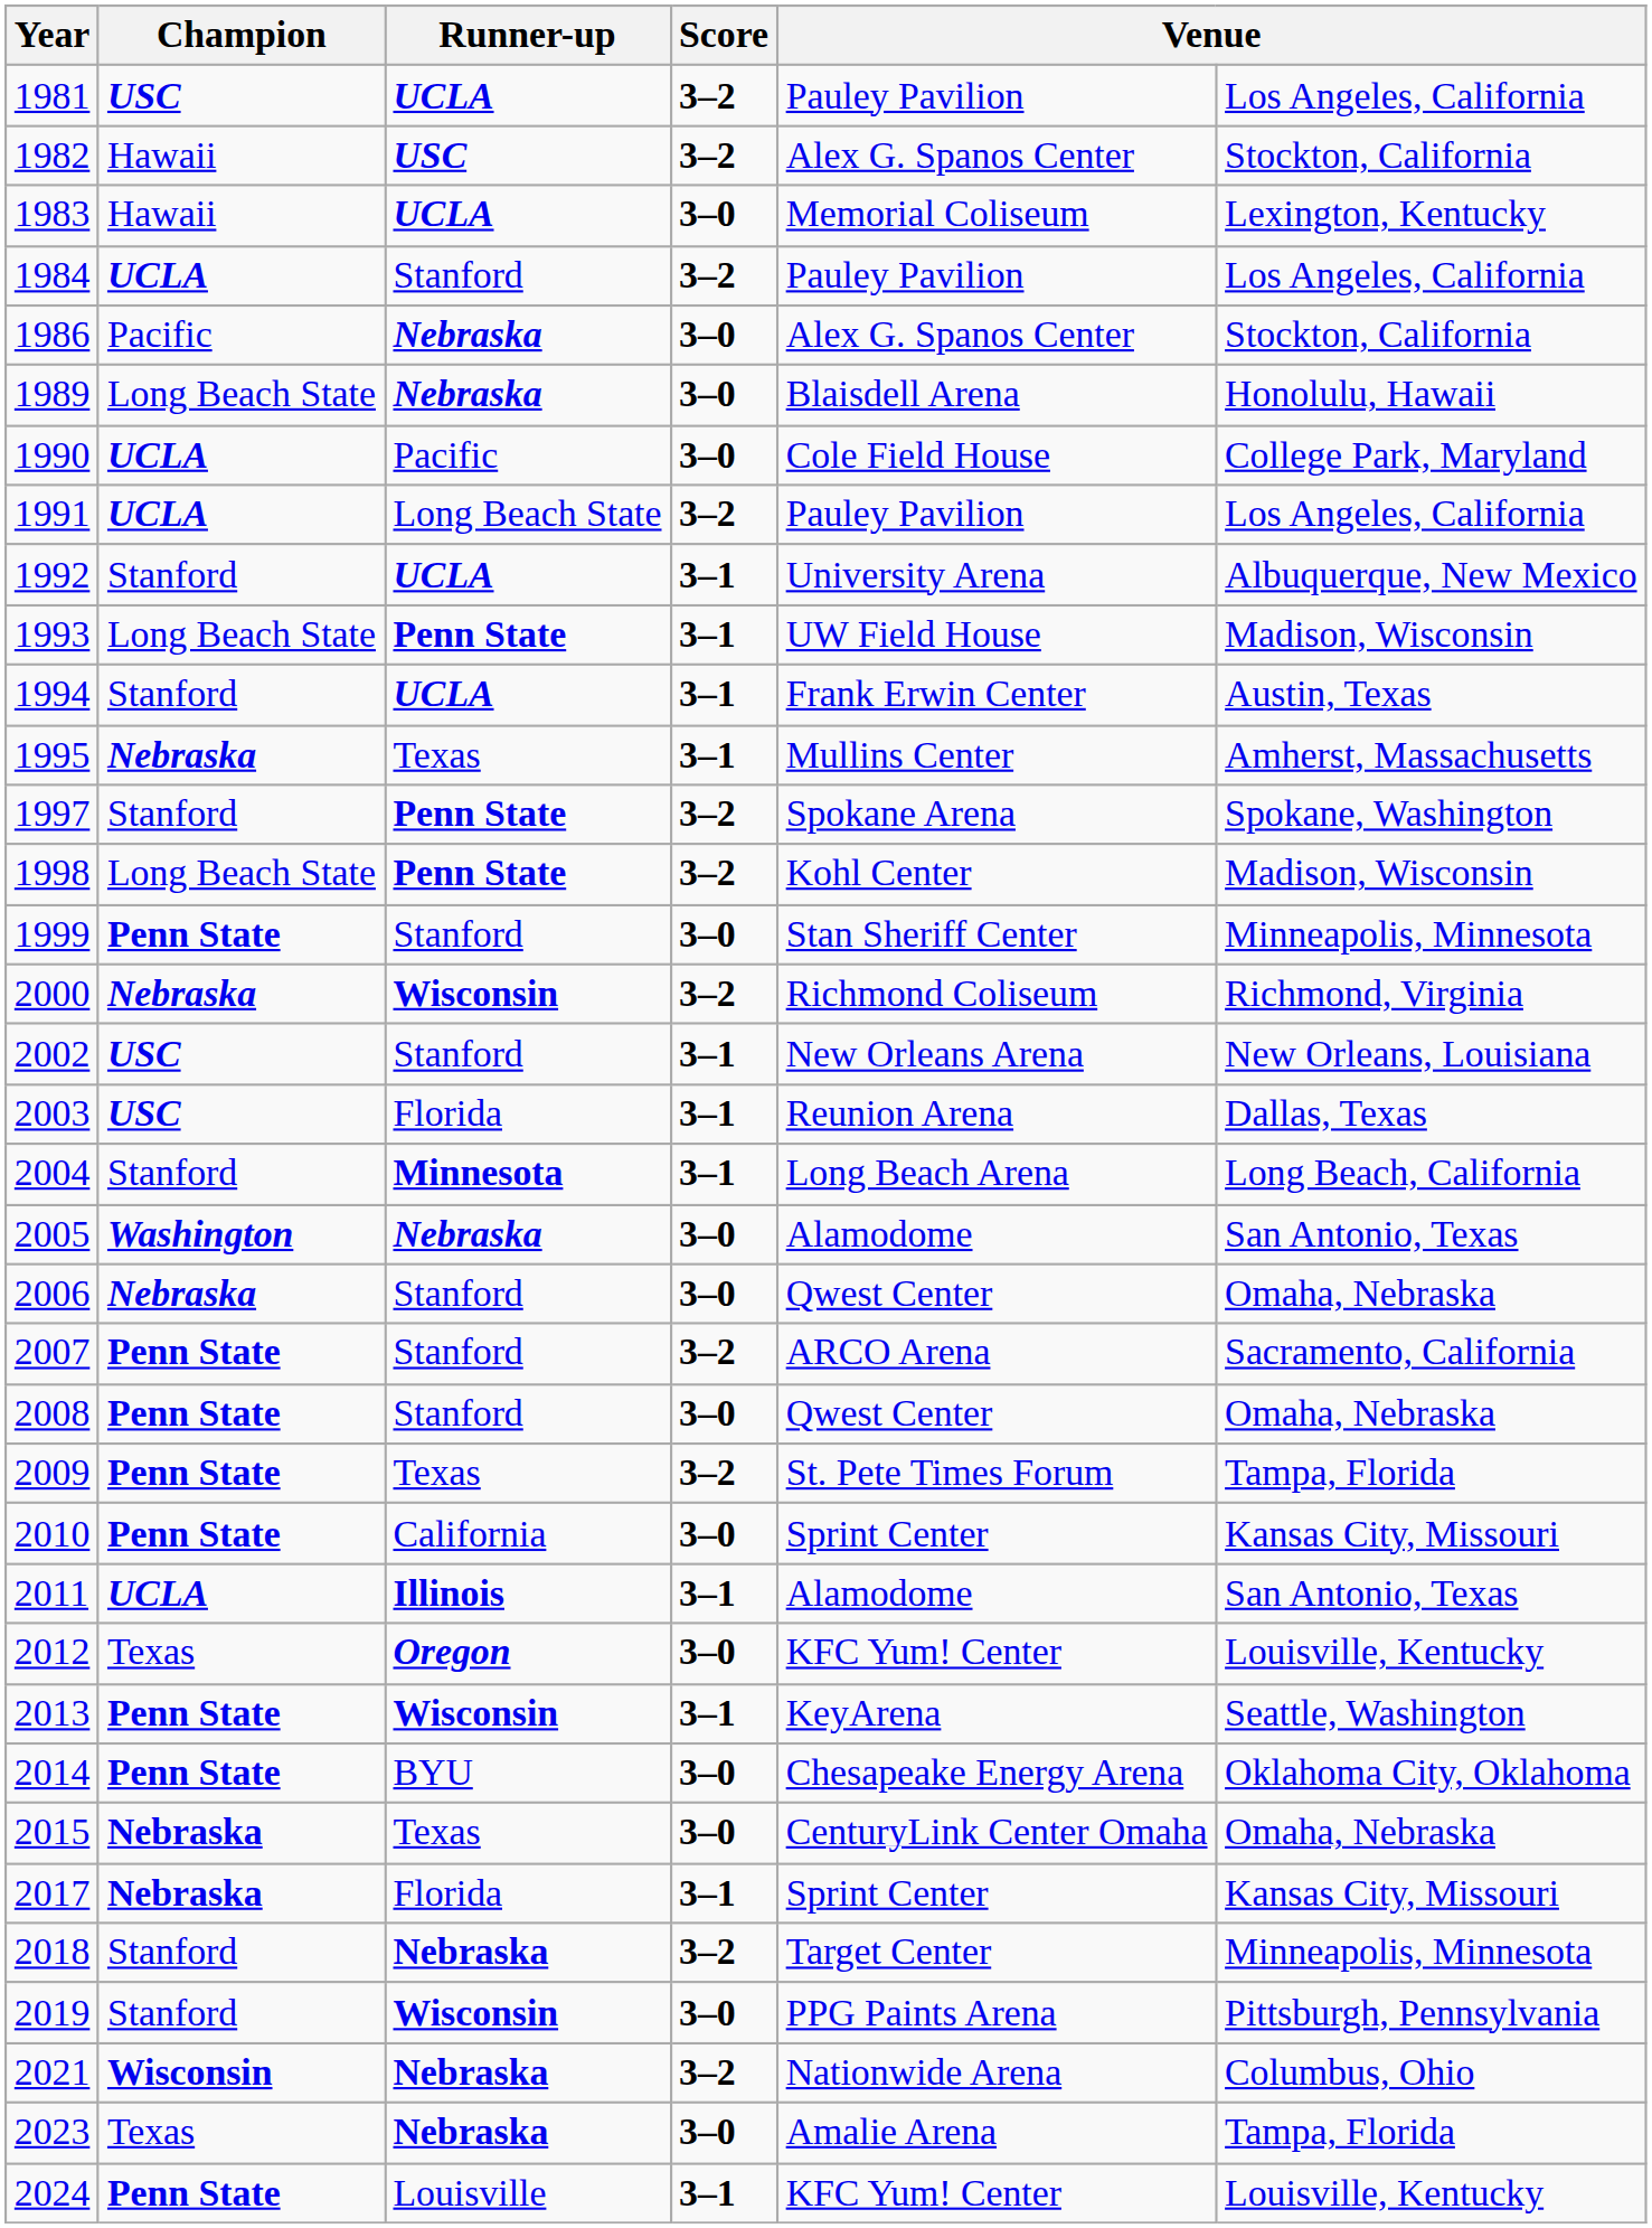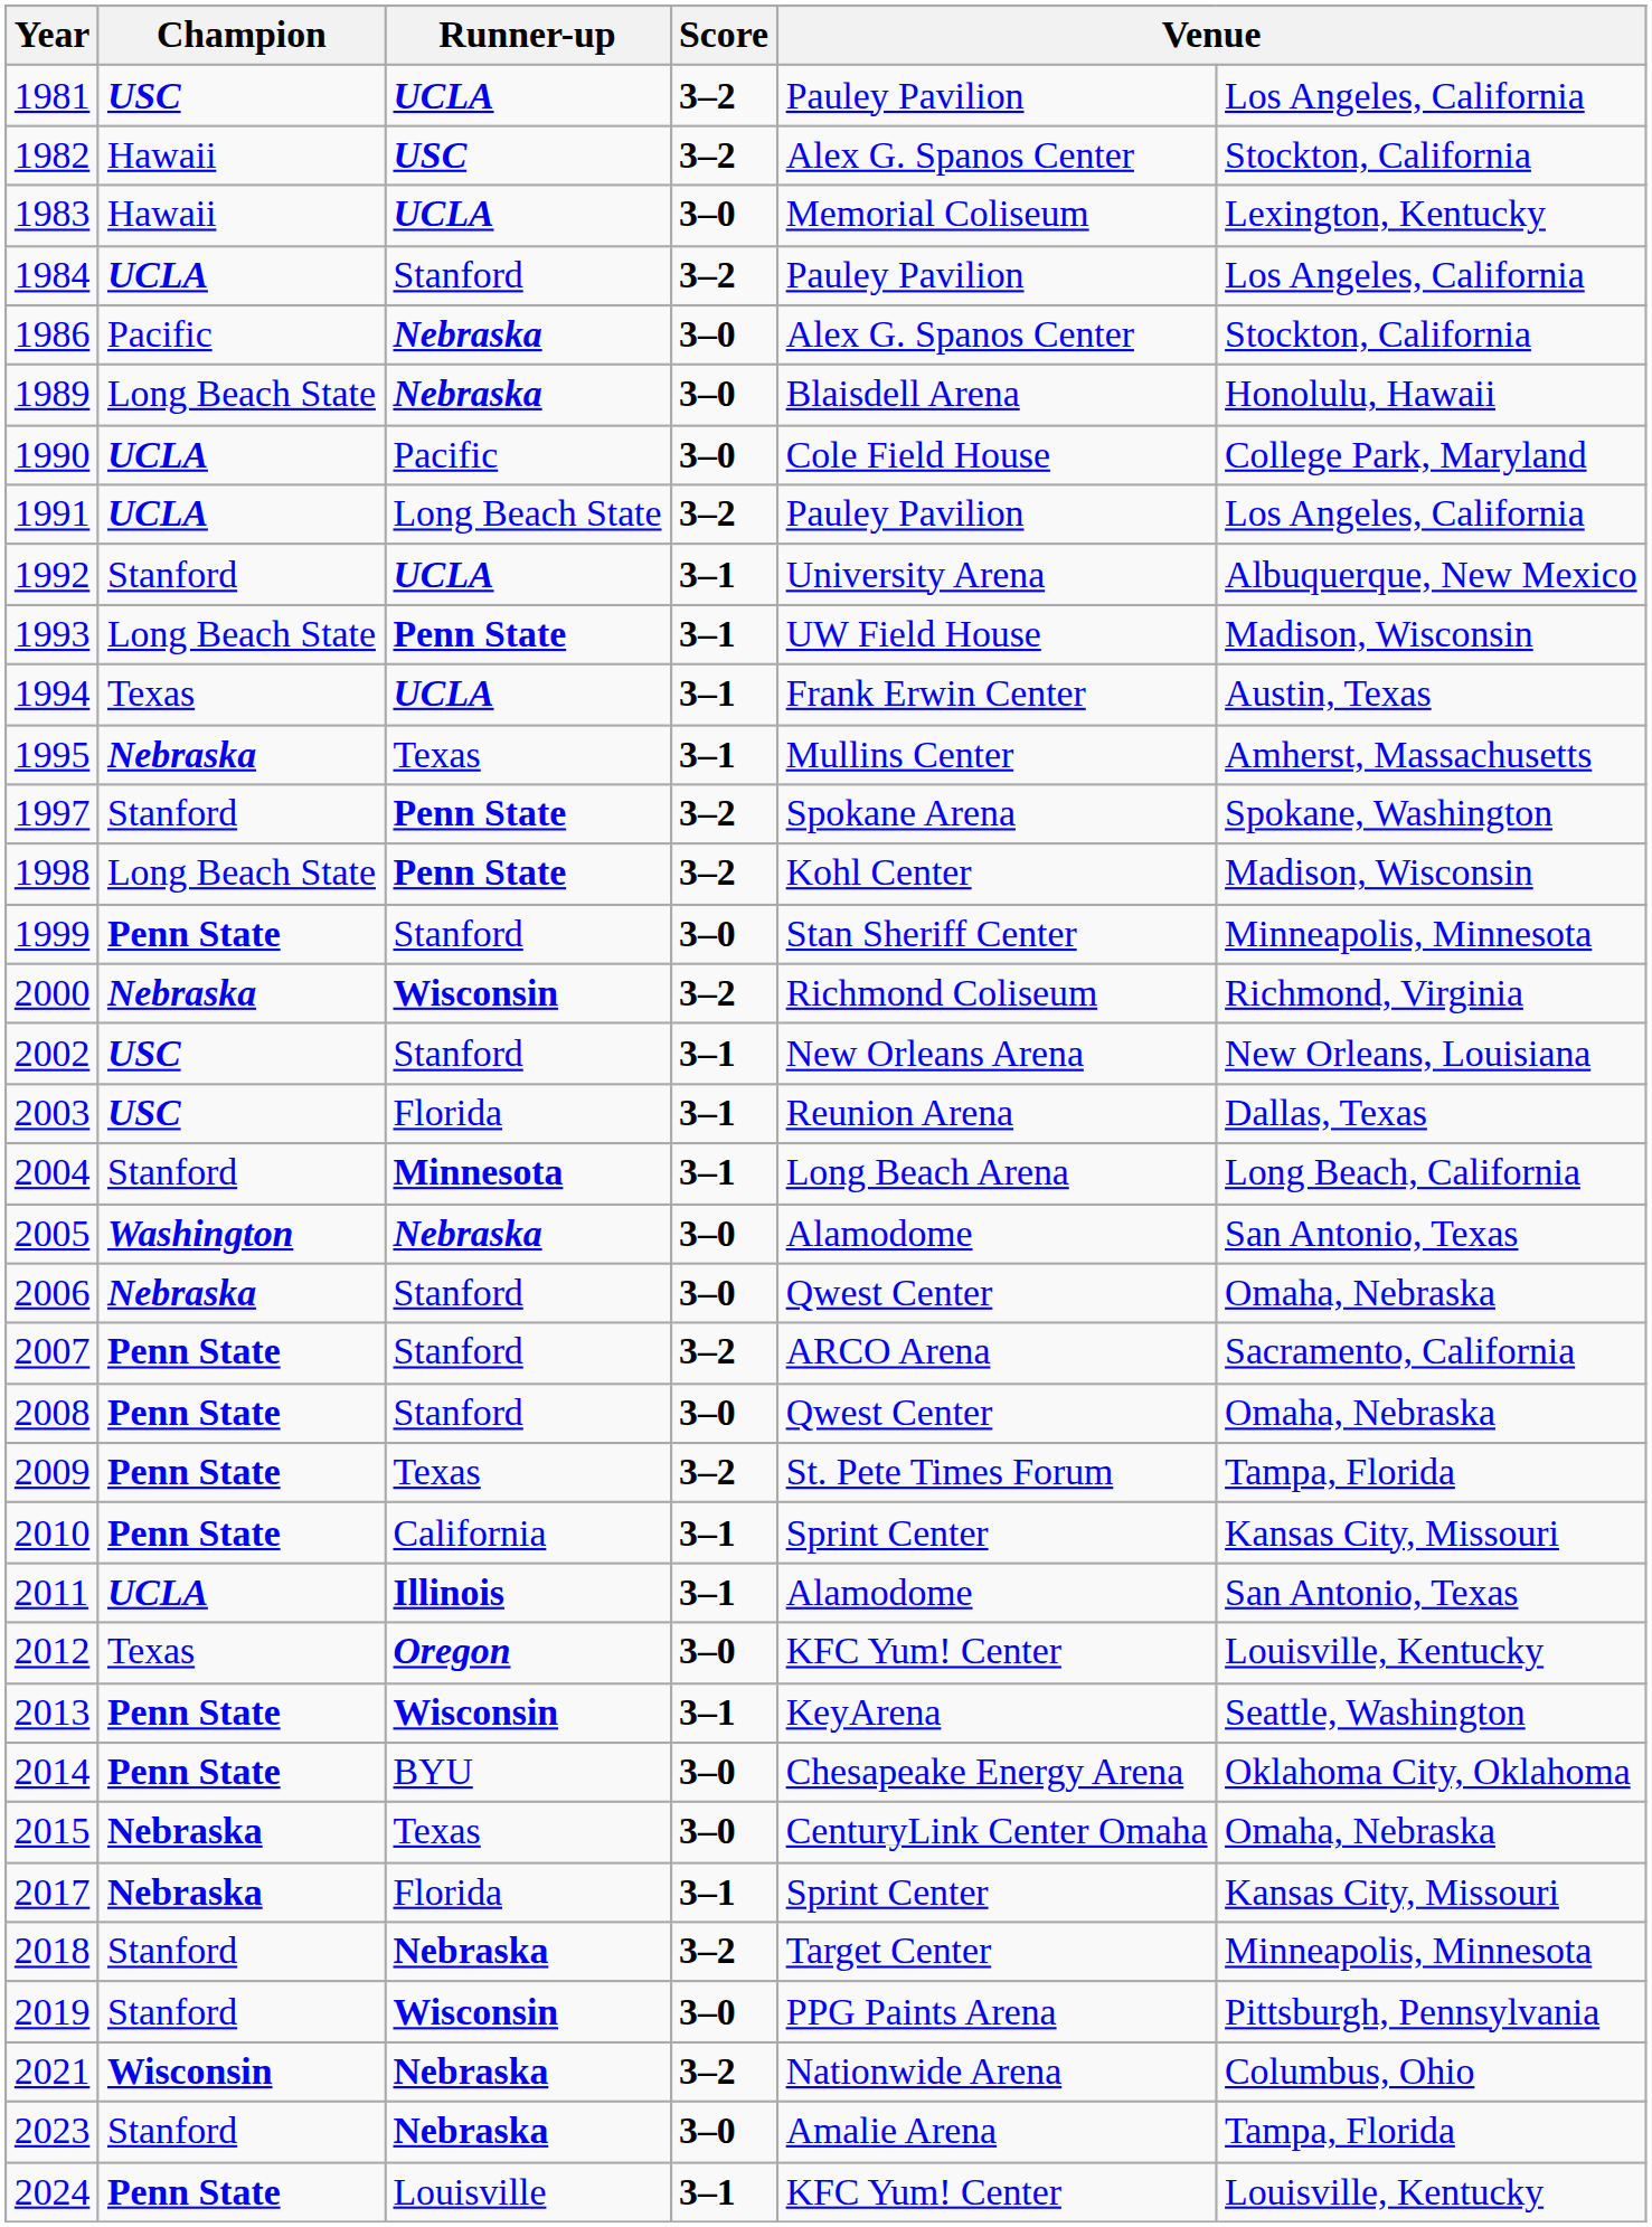1994 | Champion: Stanford -> Texas
2010 | Score: 3–0 -> 3–1
2023 | Champion: Texas -> Stanford
